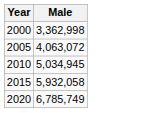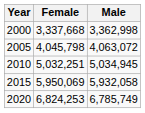+ column: Female | 3,337,668 | 4,045,798 | 5,032,251 | 5,950,069 | 6,824,253
